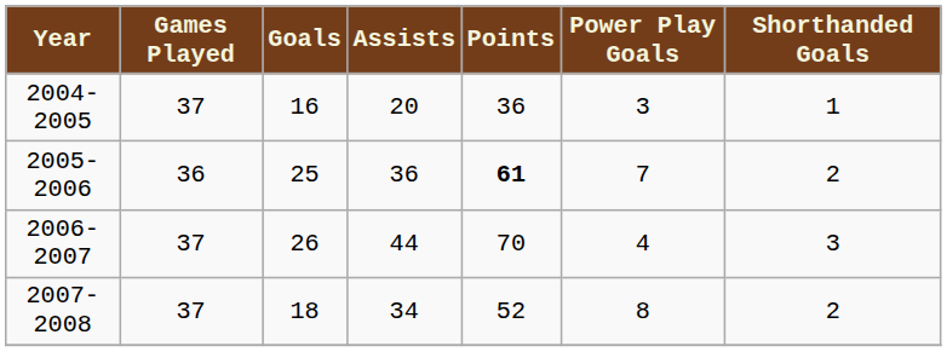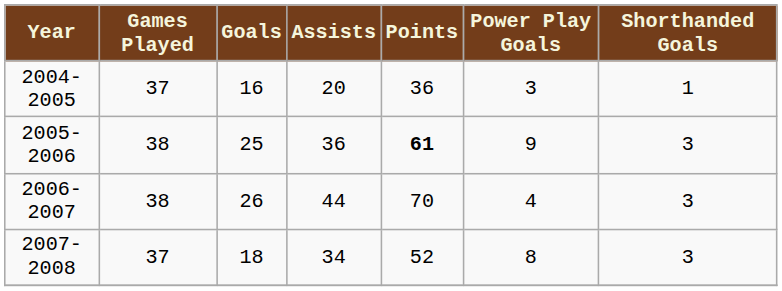2005-2006 | Games Played: 36 -> 38
2005-2006 | Power Play Goals: 7 -> 9
2005-2006 | Shorthanded Goals: 2 -> 3
2006-2007 | Games Played: 37 -> 38
2007-2008 | Shorthanded Goals: 2 -> 3
